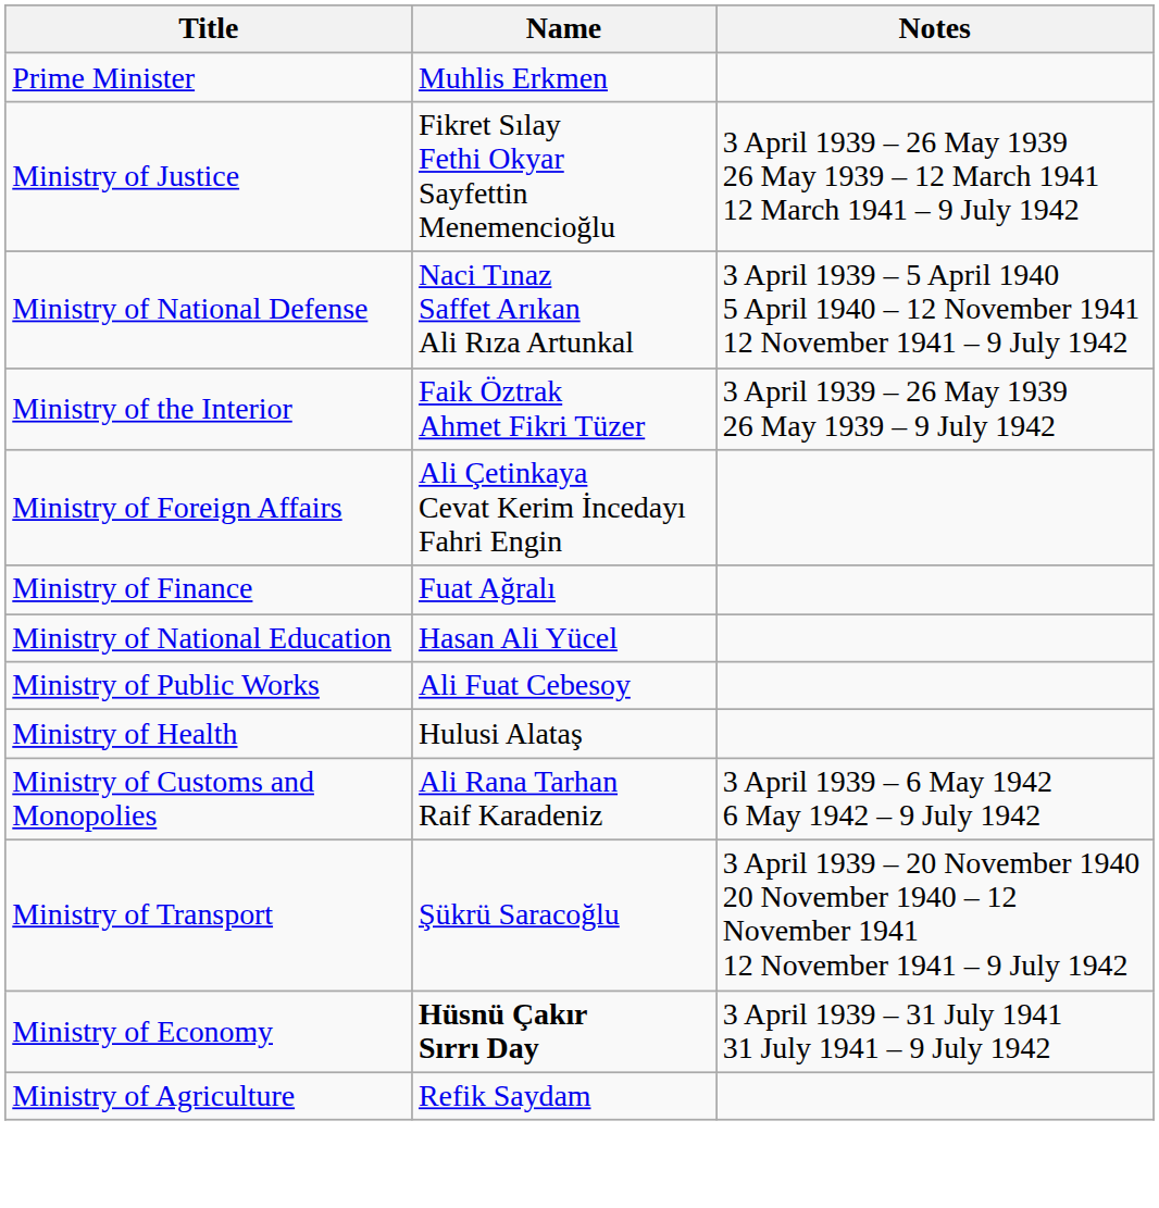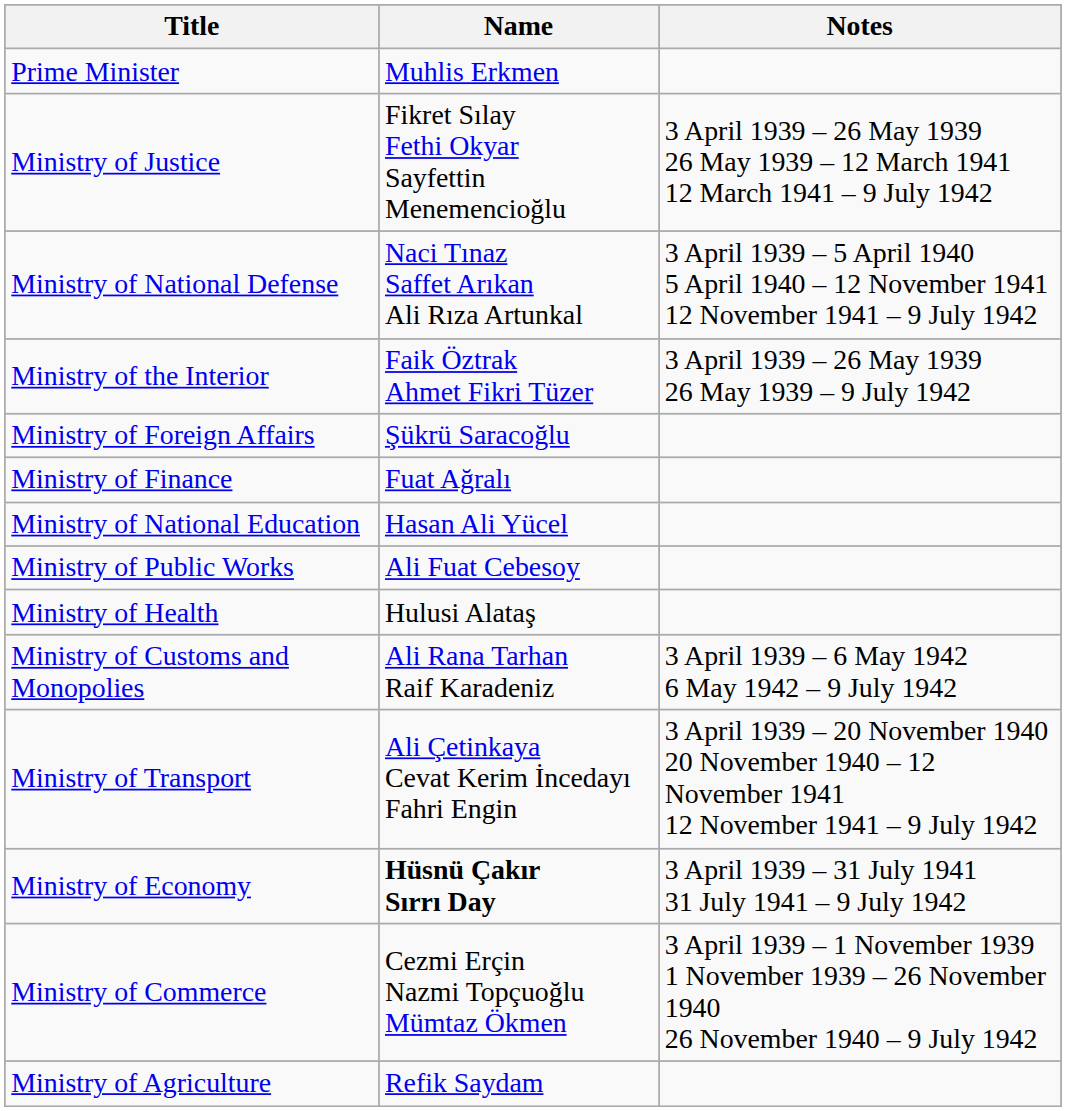Ministry of Foreign Affairs | Name: Ali Çetinkaya Cevat Kerim İncedayı Fahri Engin -> Şükrü Saracoğlu
Ministry of Transport | Name: Şükrü Saracoğlu -> Ali Çetinkaya Cevat Kerim İncedayı Fahri Engin
+ row: Ministry of Commerce | Cezmi Erçin Nazmi Topçuoğlu Mümtaz Ökmen | 3 April 1939 – 1 November 1939 1 November 1939 – 26 November 1940 26 November 1940 – 9 July 1942
